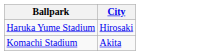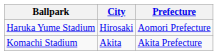+ column: Prefecture | Aomori Prefecture | Akita Prefecture
